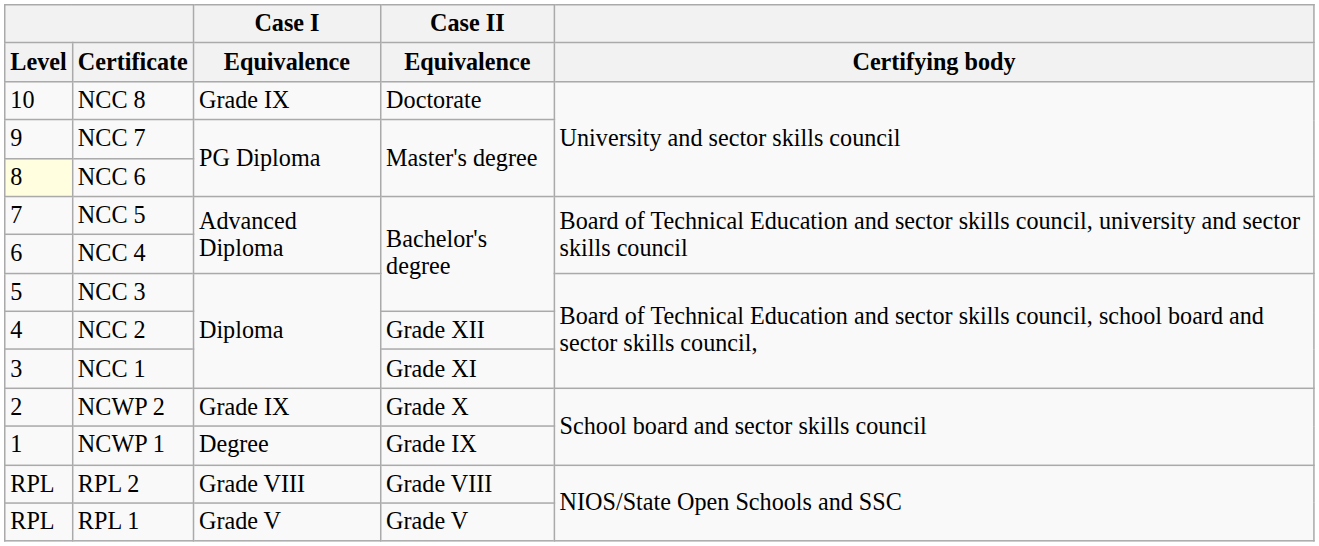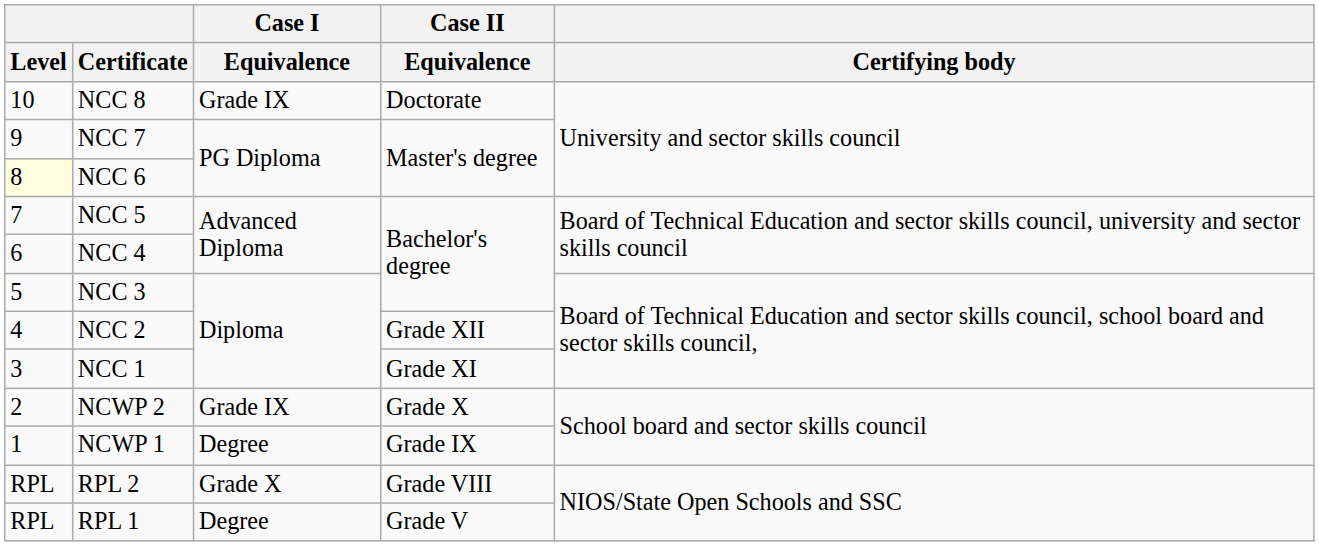RPL 2 | Case I / Equivalence: Grade VIII -> Grade X
RPL 1 | Case I / Equivalence: Grade V -> Degree
